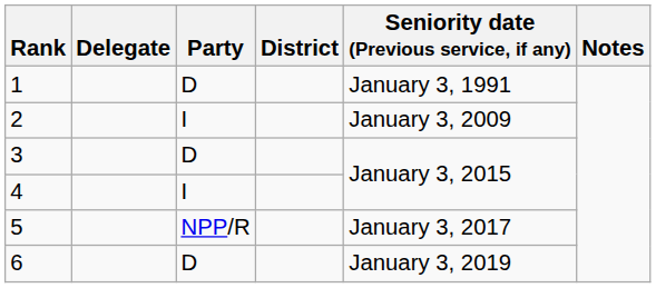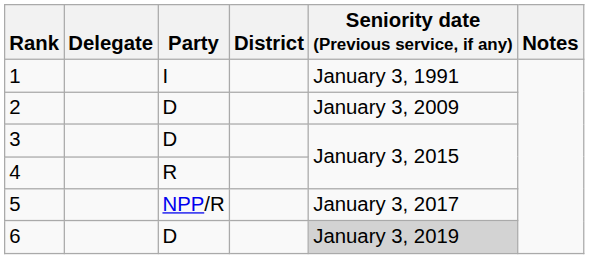1 | Party: D -> I
2 | Party: I -> D
4 | Party: I -> R
6 | Seniority date (Previous service, if any): no background -> lightgrey background
